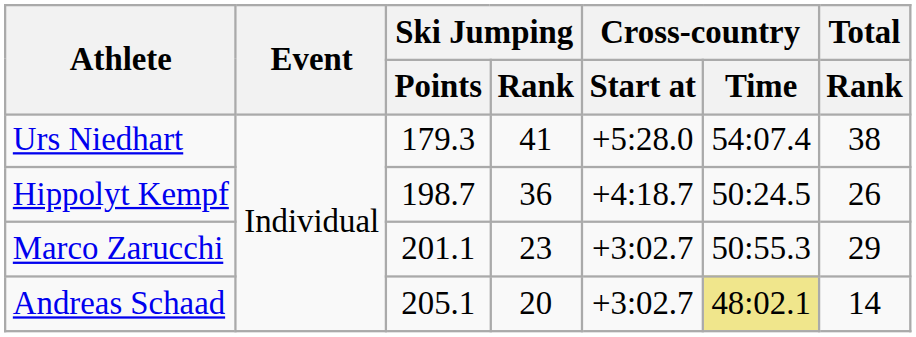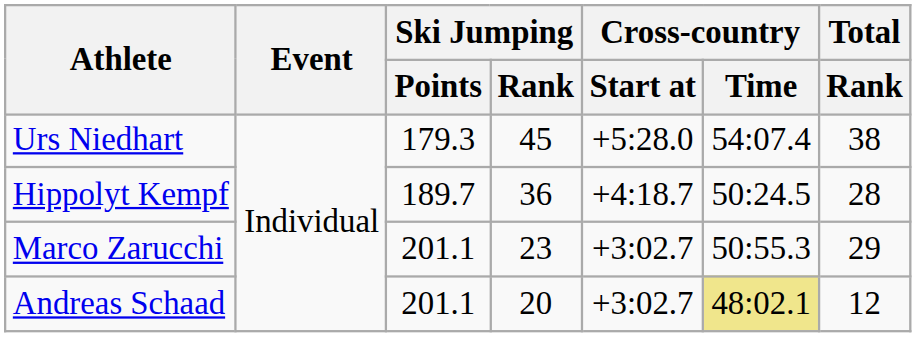Urs Niedhart | Ski Jumping / Rank: 41 -> 45
Hippolyt Kempf | Ski Jumping / Points: 198.7 -> 189.7
Hippolyt Kempf | Total / Rank: 26 -> 28
Andreas Schaad | Ski Jumping / Points: 205.1 -> 201.1
Andreas Schaad | Total / Rank: 14 -> 12
